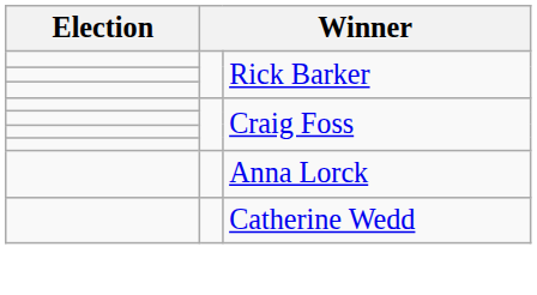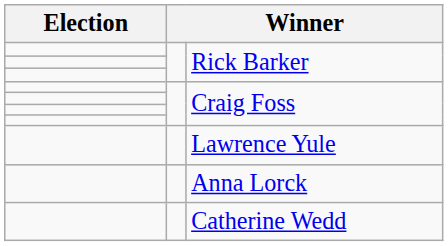+ row: Lawrence Yule
